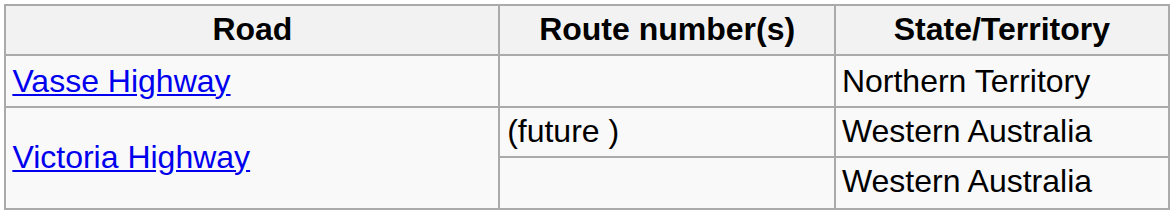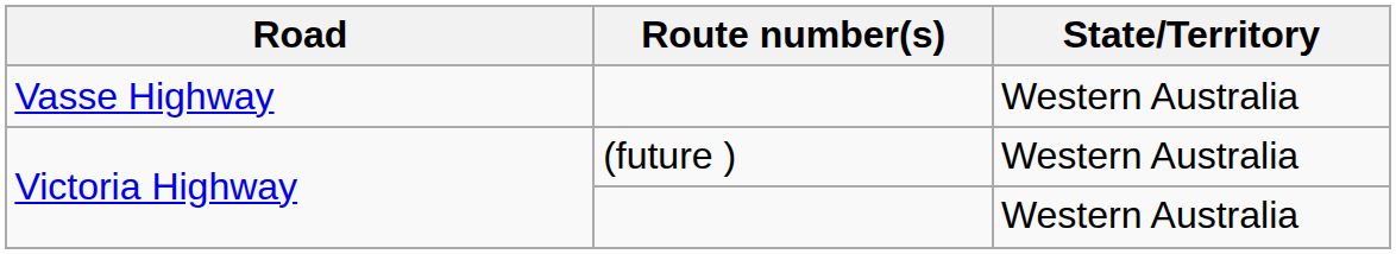Vasse Highway | State/Territory: Northern Territory -> Western Australia
